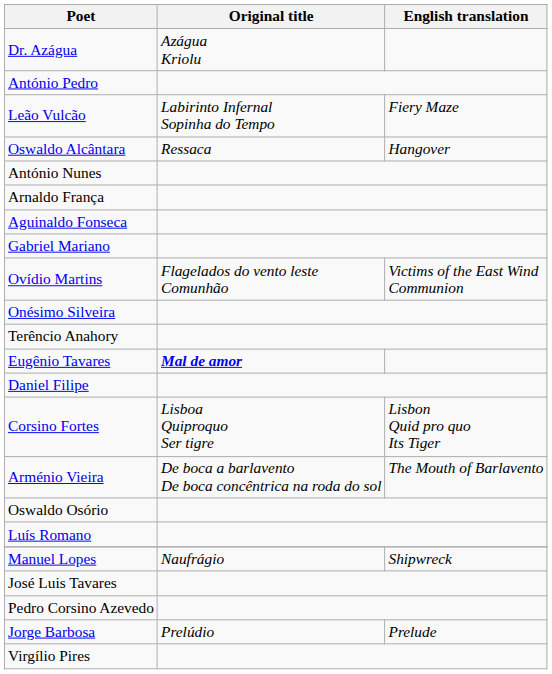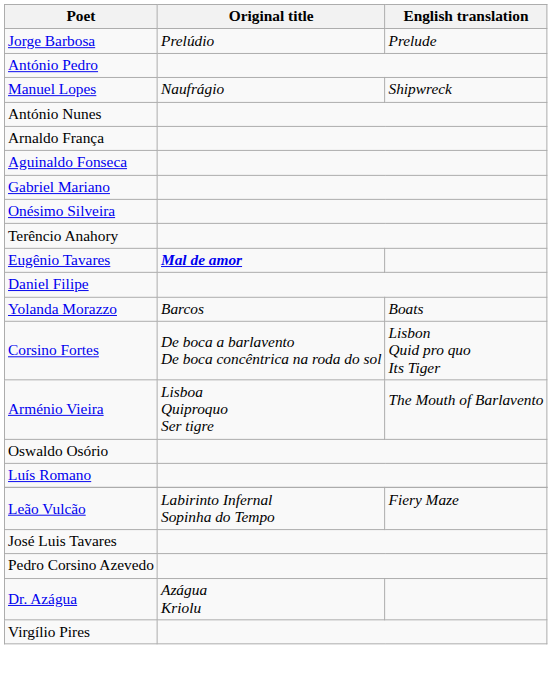rows swapped: Jorge Barbosa <-> Dr. Azágua
rows swapped: Manuel Lopes <-> Leão Vulcão
- row: Oswaldo Alcântara | Ressaca | Hangover
- row: Ovídio Martins | Flagelados do vento leste Comunhão | Victims of the East Wind Communion
+ row: Yolanda Morazzo | Barcos | Boats
Corsino Fortes | Original title: Lisboa Quiproquo Ser tigre -> De boca a barlavento De boca concêntrica na roda do sol
Arménio Vieira | Original title: De boca a barlavento De boca concêntrica na roda do sol -> Lisboa Quiproquo Ser tigre
